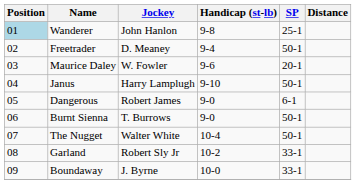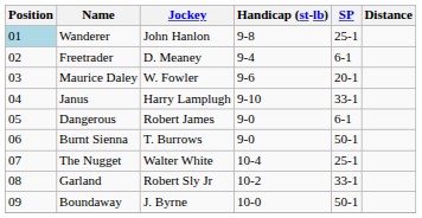Freetrader | SP: 50-1 -> 6-1
Janus | SP: 50-1 -> 33-1
The Nugget | SP: 50-1 -> 25-1
Boundaway | SP: 33-1 -> 50-1
